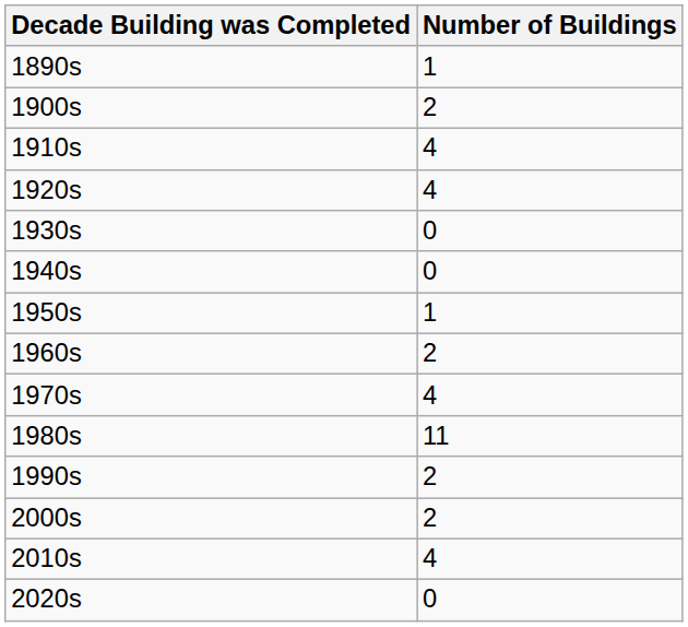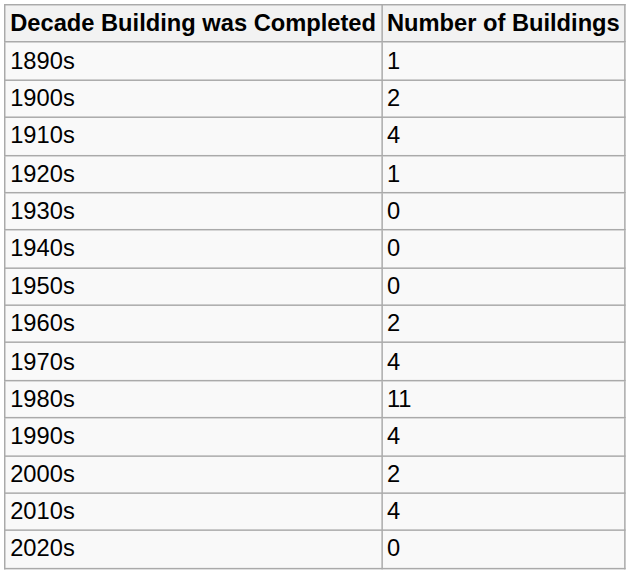1920s | Number of Buildings: 4 -> 1
1950s | Number of Buildings: 1 -> 0
1990s | Number of Buildings: 2 -> 4
